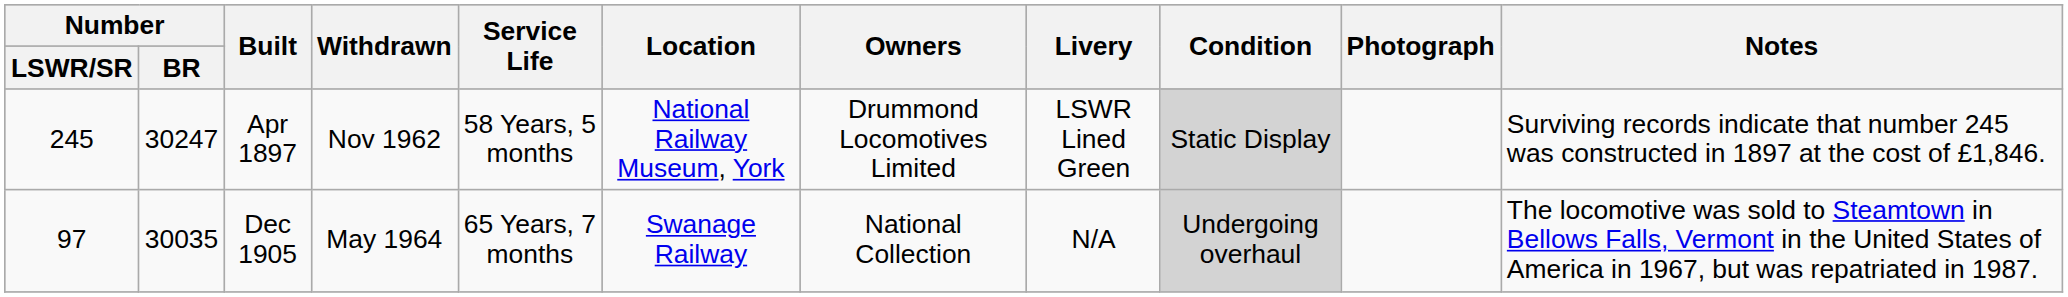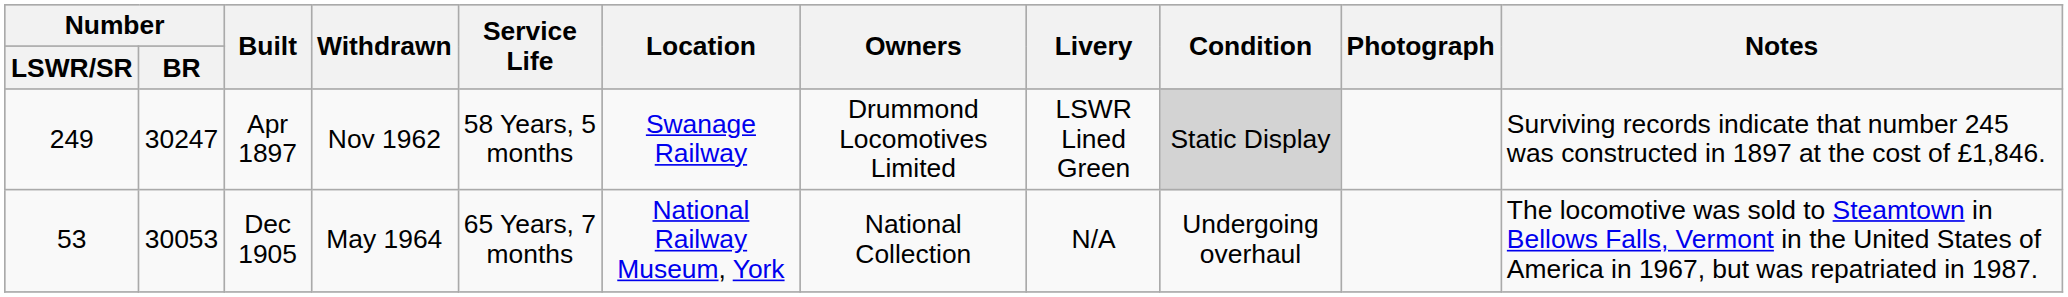Apr 1897 | Number / LSWR/SR: 245 -> 249
Apr 1897 | Location: National Railway Museum, York -> Swanage Railway
Dec 1905 | Number / LSWR/SR: 97 -> 53
Dec 1905 | Number / BR: 30035 -> 30053
Dec 1905 | Location: Swanage Railway -> National Railway Museum, York
Dec 1905 | Condition: lightgrey background -> no background
